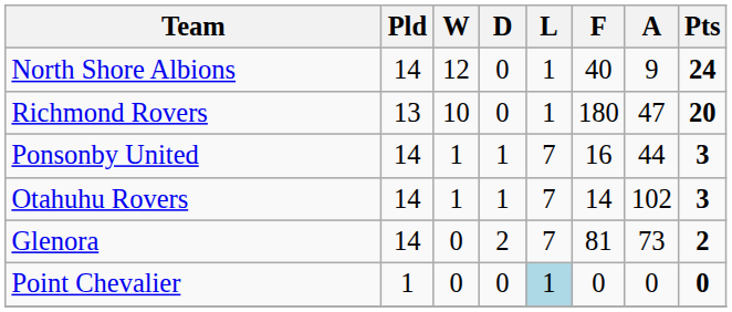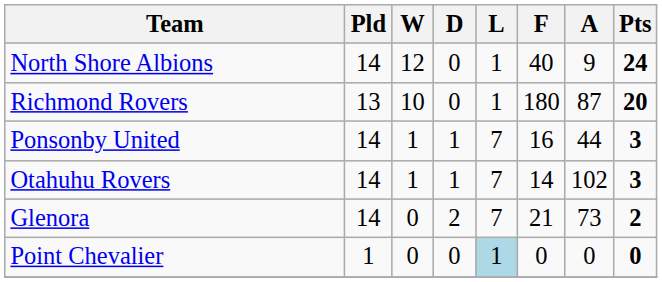Richmond Rovers | A: 47 -> 87
Glenora | F: 81 -> 21
